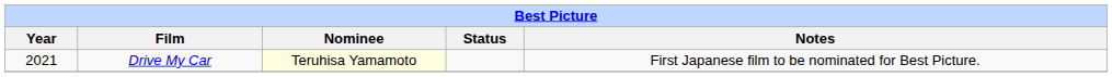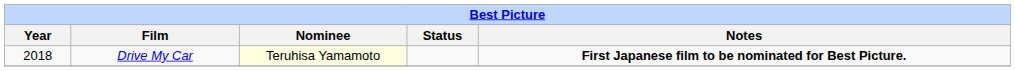Drive My Car | Year: 2021 -> 2018
Drive My Car | Notes: normal -> bold
